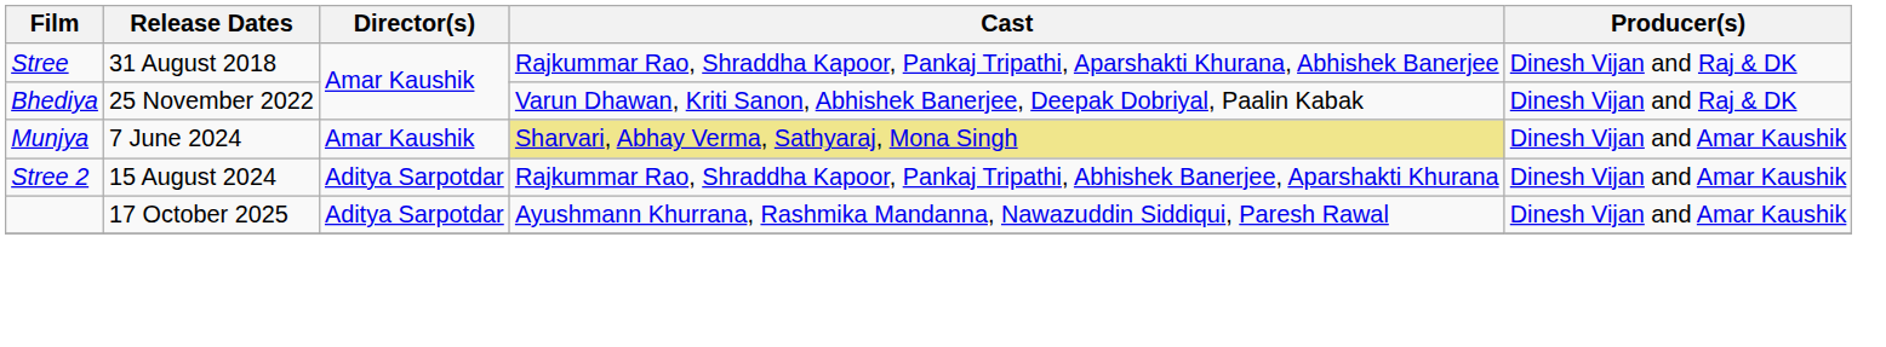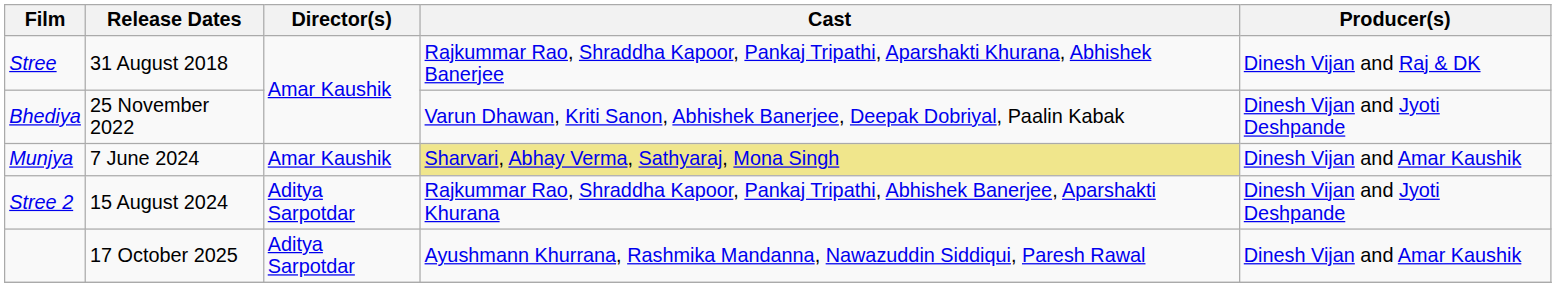Bhediya | Producer(s): Dinesh Vijan and Raj & DK -> Dinesh Vijan and Jyoti Deshpande
Stree 2 | Producer(s): Dinesh Vijan and Amar Kaushik -> Dinesh Vijan and Jyoti Deshpande
